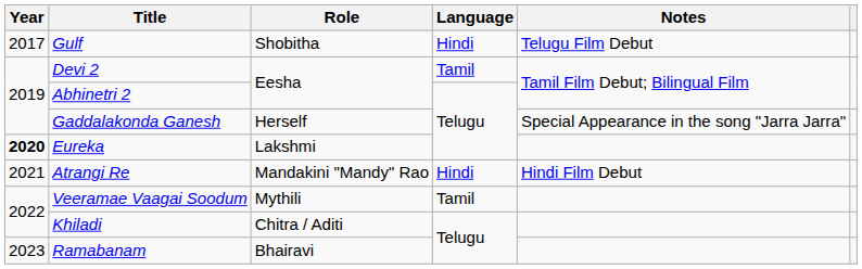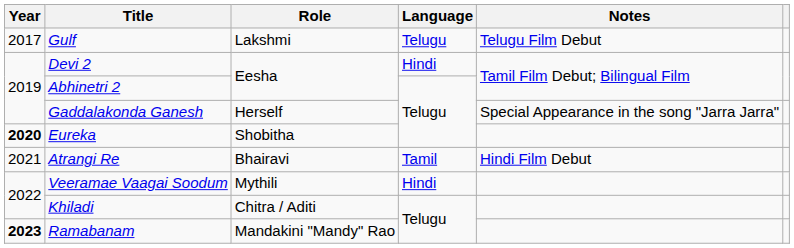Gulf | Role: Shobitha -> Lakshmi
Gulf | Language: Hindi -> Telugu
Devi 2 | Language: Tamil -> Hindi
Eureka | Role: Lakshmi -> Shobitha
Atrangi Re | Role: Mandakini "Mandy" Rao -> Bhairavi
Atrangi Re | Language: Hindi -> Tamil
Veeramae Vaagai Soodum | Language: Tamil -> Hindi
Ramabanam | Year: normal -> bold
Ramabanam | Role: Bhairavi -> Mandakini "Mandy" Rao
